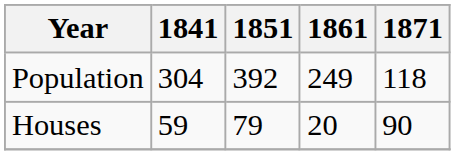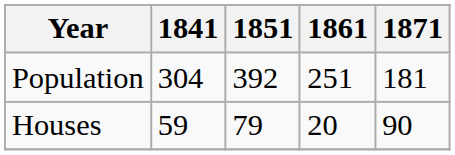Population | 1861: 249 -> 251
Population | 1871: 118 -> 181
